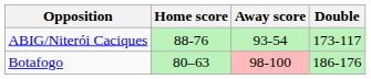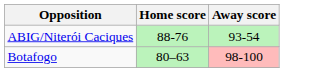- column: Double | 173-117 | 186-176
